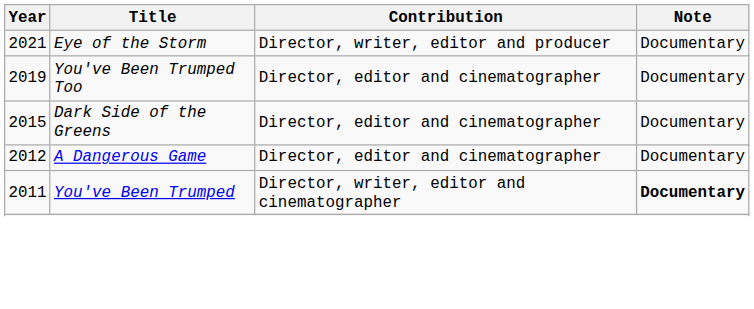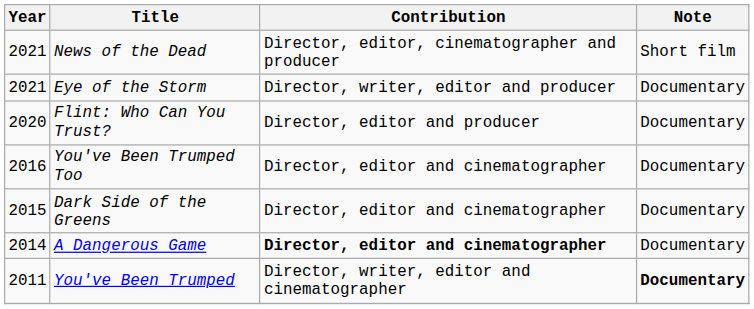+ row: 2021 | News of the Dead | Director, editor, cinematographer and producer | Short film
+ row: 2020 | Flint: Who Can You Trust? | Director, editor and producer | Documentary
You've Been Trumped Too | Year: 2019 -> 2016
A Dangerous Game | Year: 2012 -> 2014
A Dangerous Game | Contribution: normal -> bold
